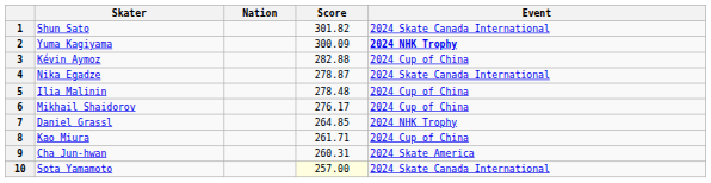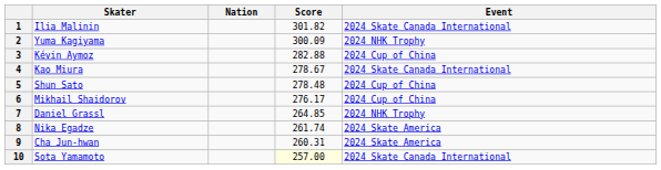1 | Skater: Shun Sato -> Ilia Malinin
2 | Event: bold -> normal
4 | Skater: Nika Egadze -> Kao Miura
4 | Score: 278.87 -> 278.67
5 | Skater: Ilia Malinin -> Shun Sato
8 | Skater: Kao Miura -> Nika Egadze
8 | Score: 261.71 -> 261.74
8 | Event: 2024 Cup of China -> 2024 Skate America
